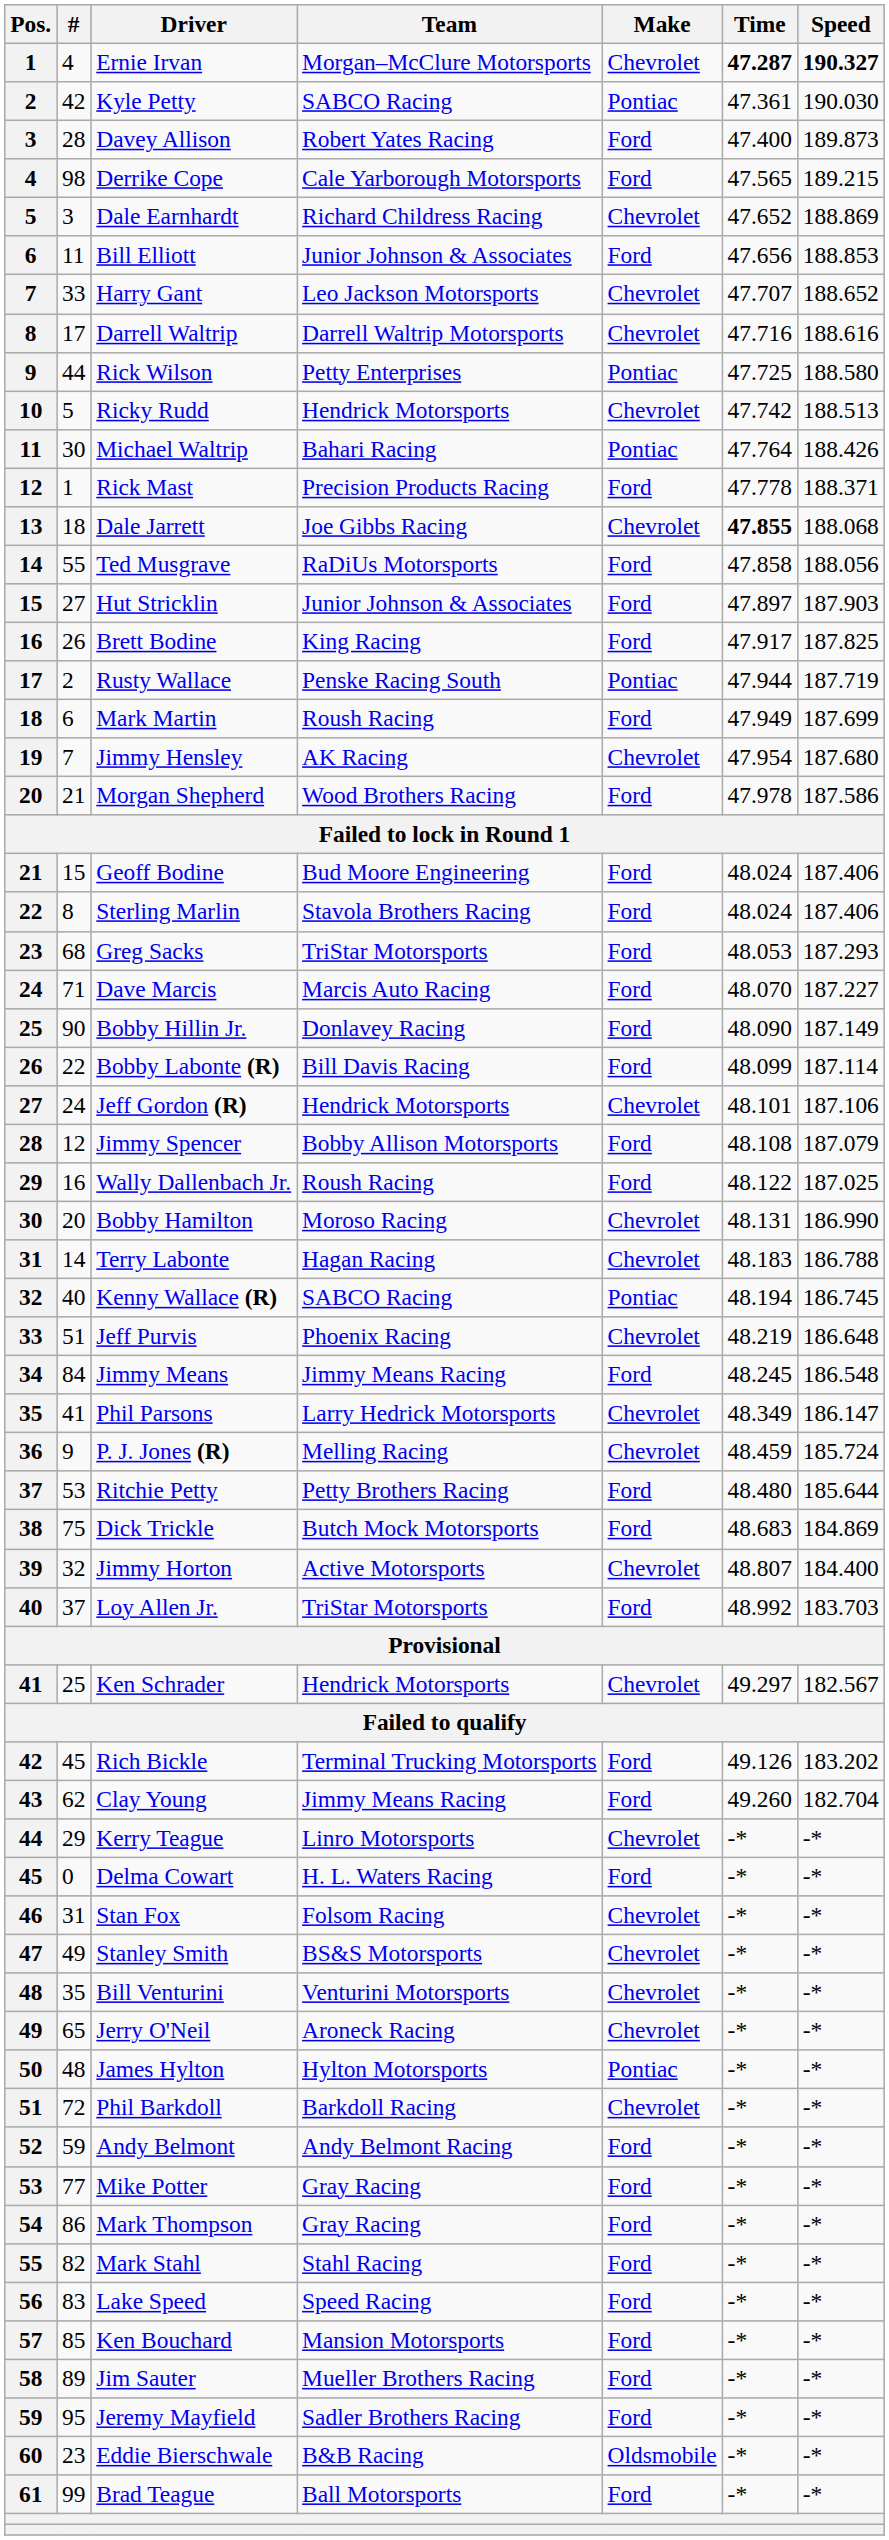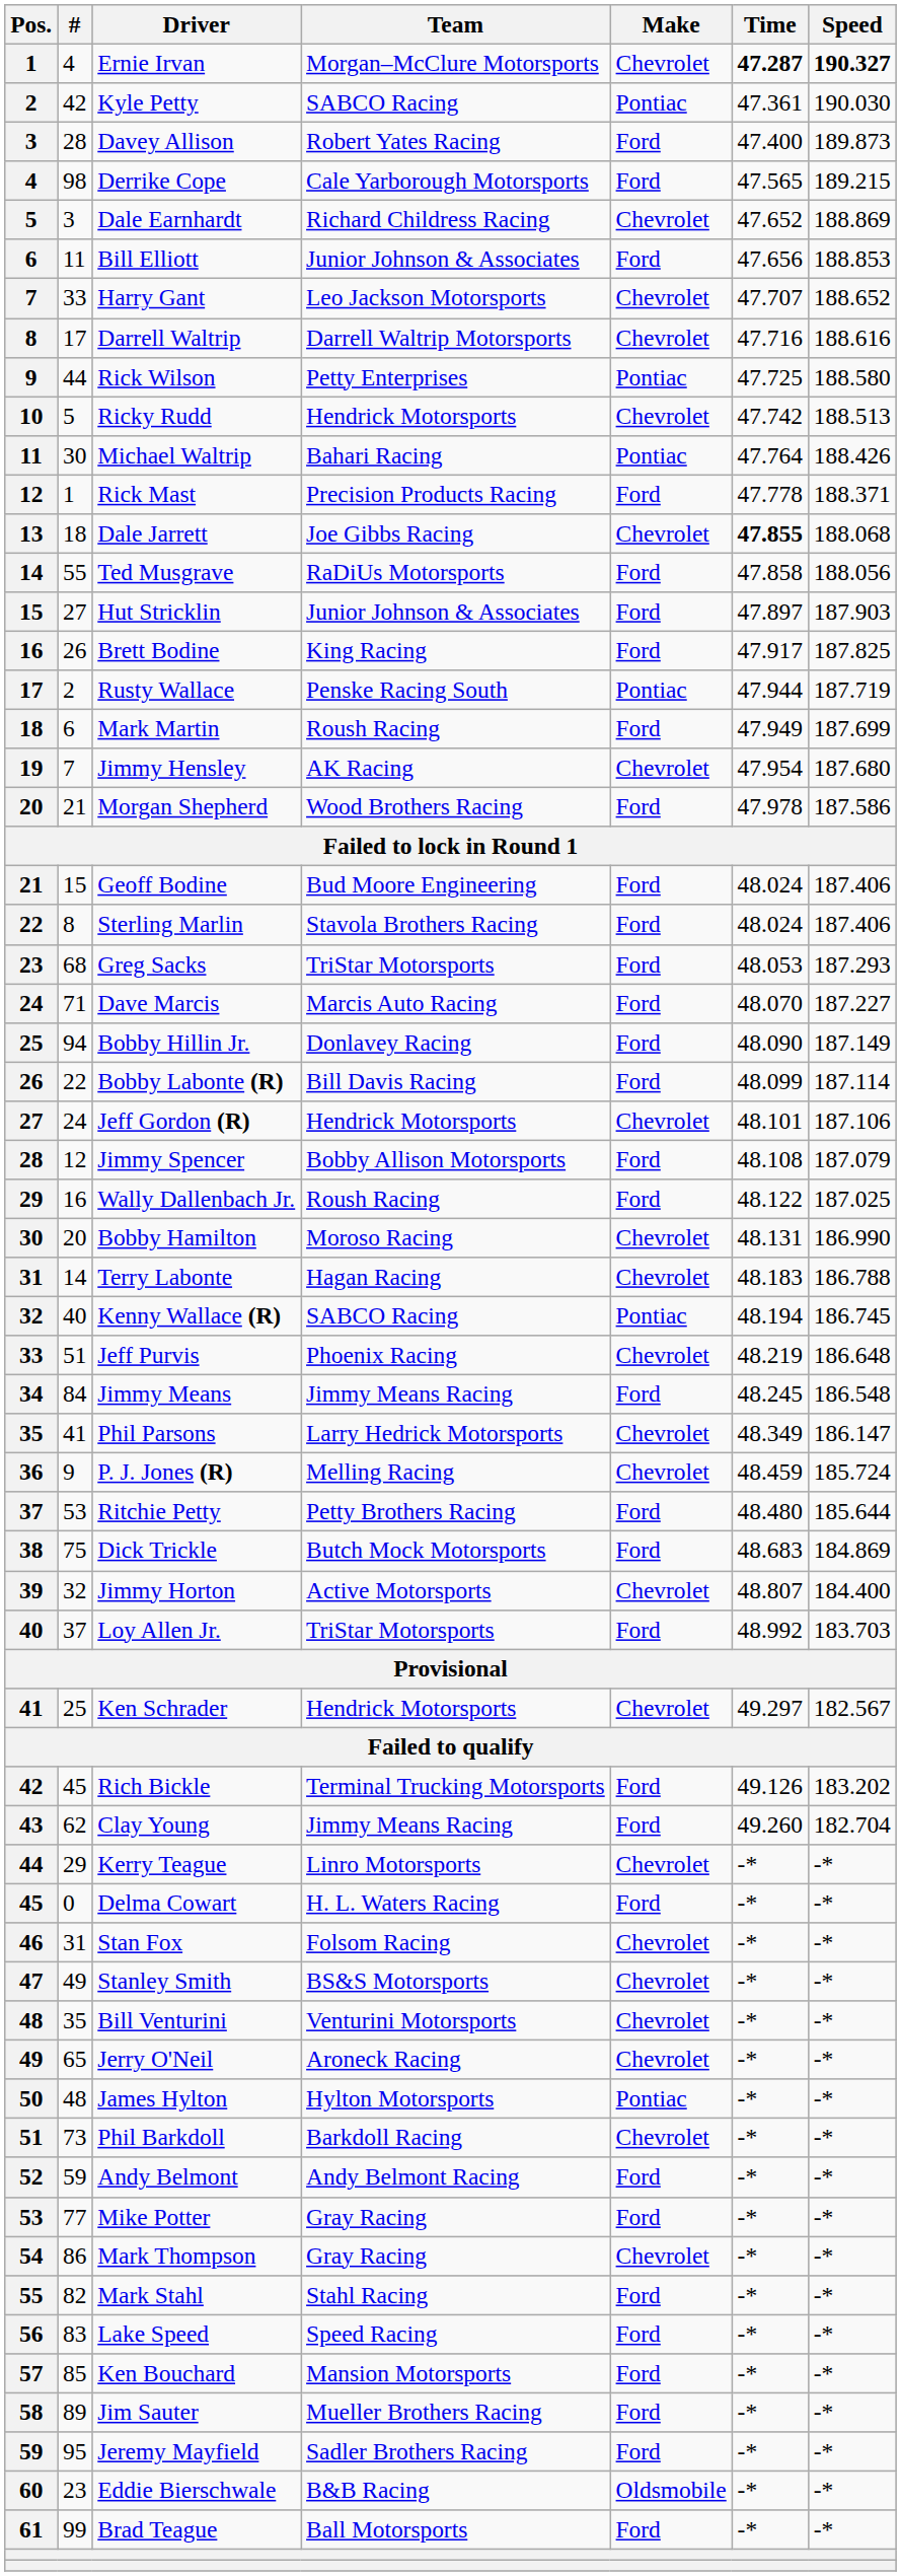Bobby Hillin Jr. | #: 90 -> 94
Phil Barkdoll | #: 72 -> 73
Mark Thompson | Make: Ford -> Chevrolet
